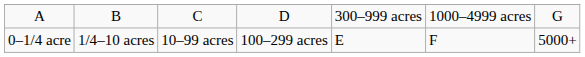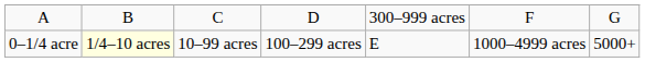A | column 6: 1000–4999 acres -> F
0–1/4 acre | column 2: no background -> lightyellow background
0–1/4 acre | column 6: F -> 1000–4999 acres
